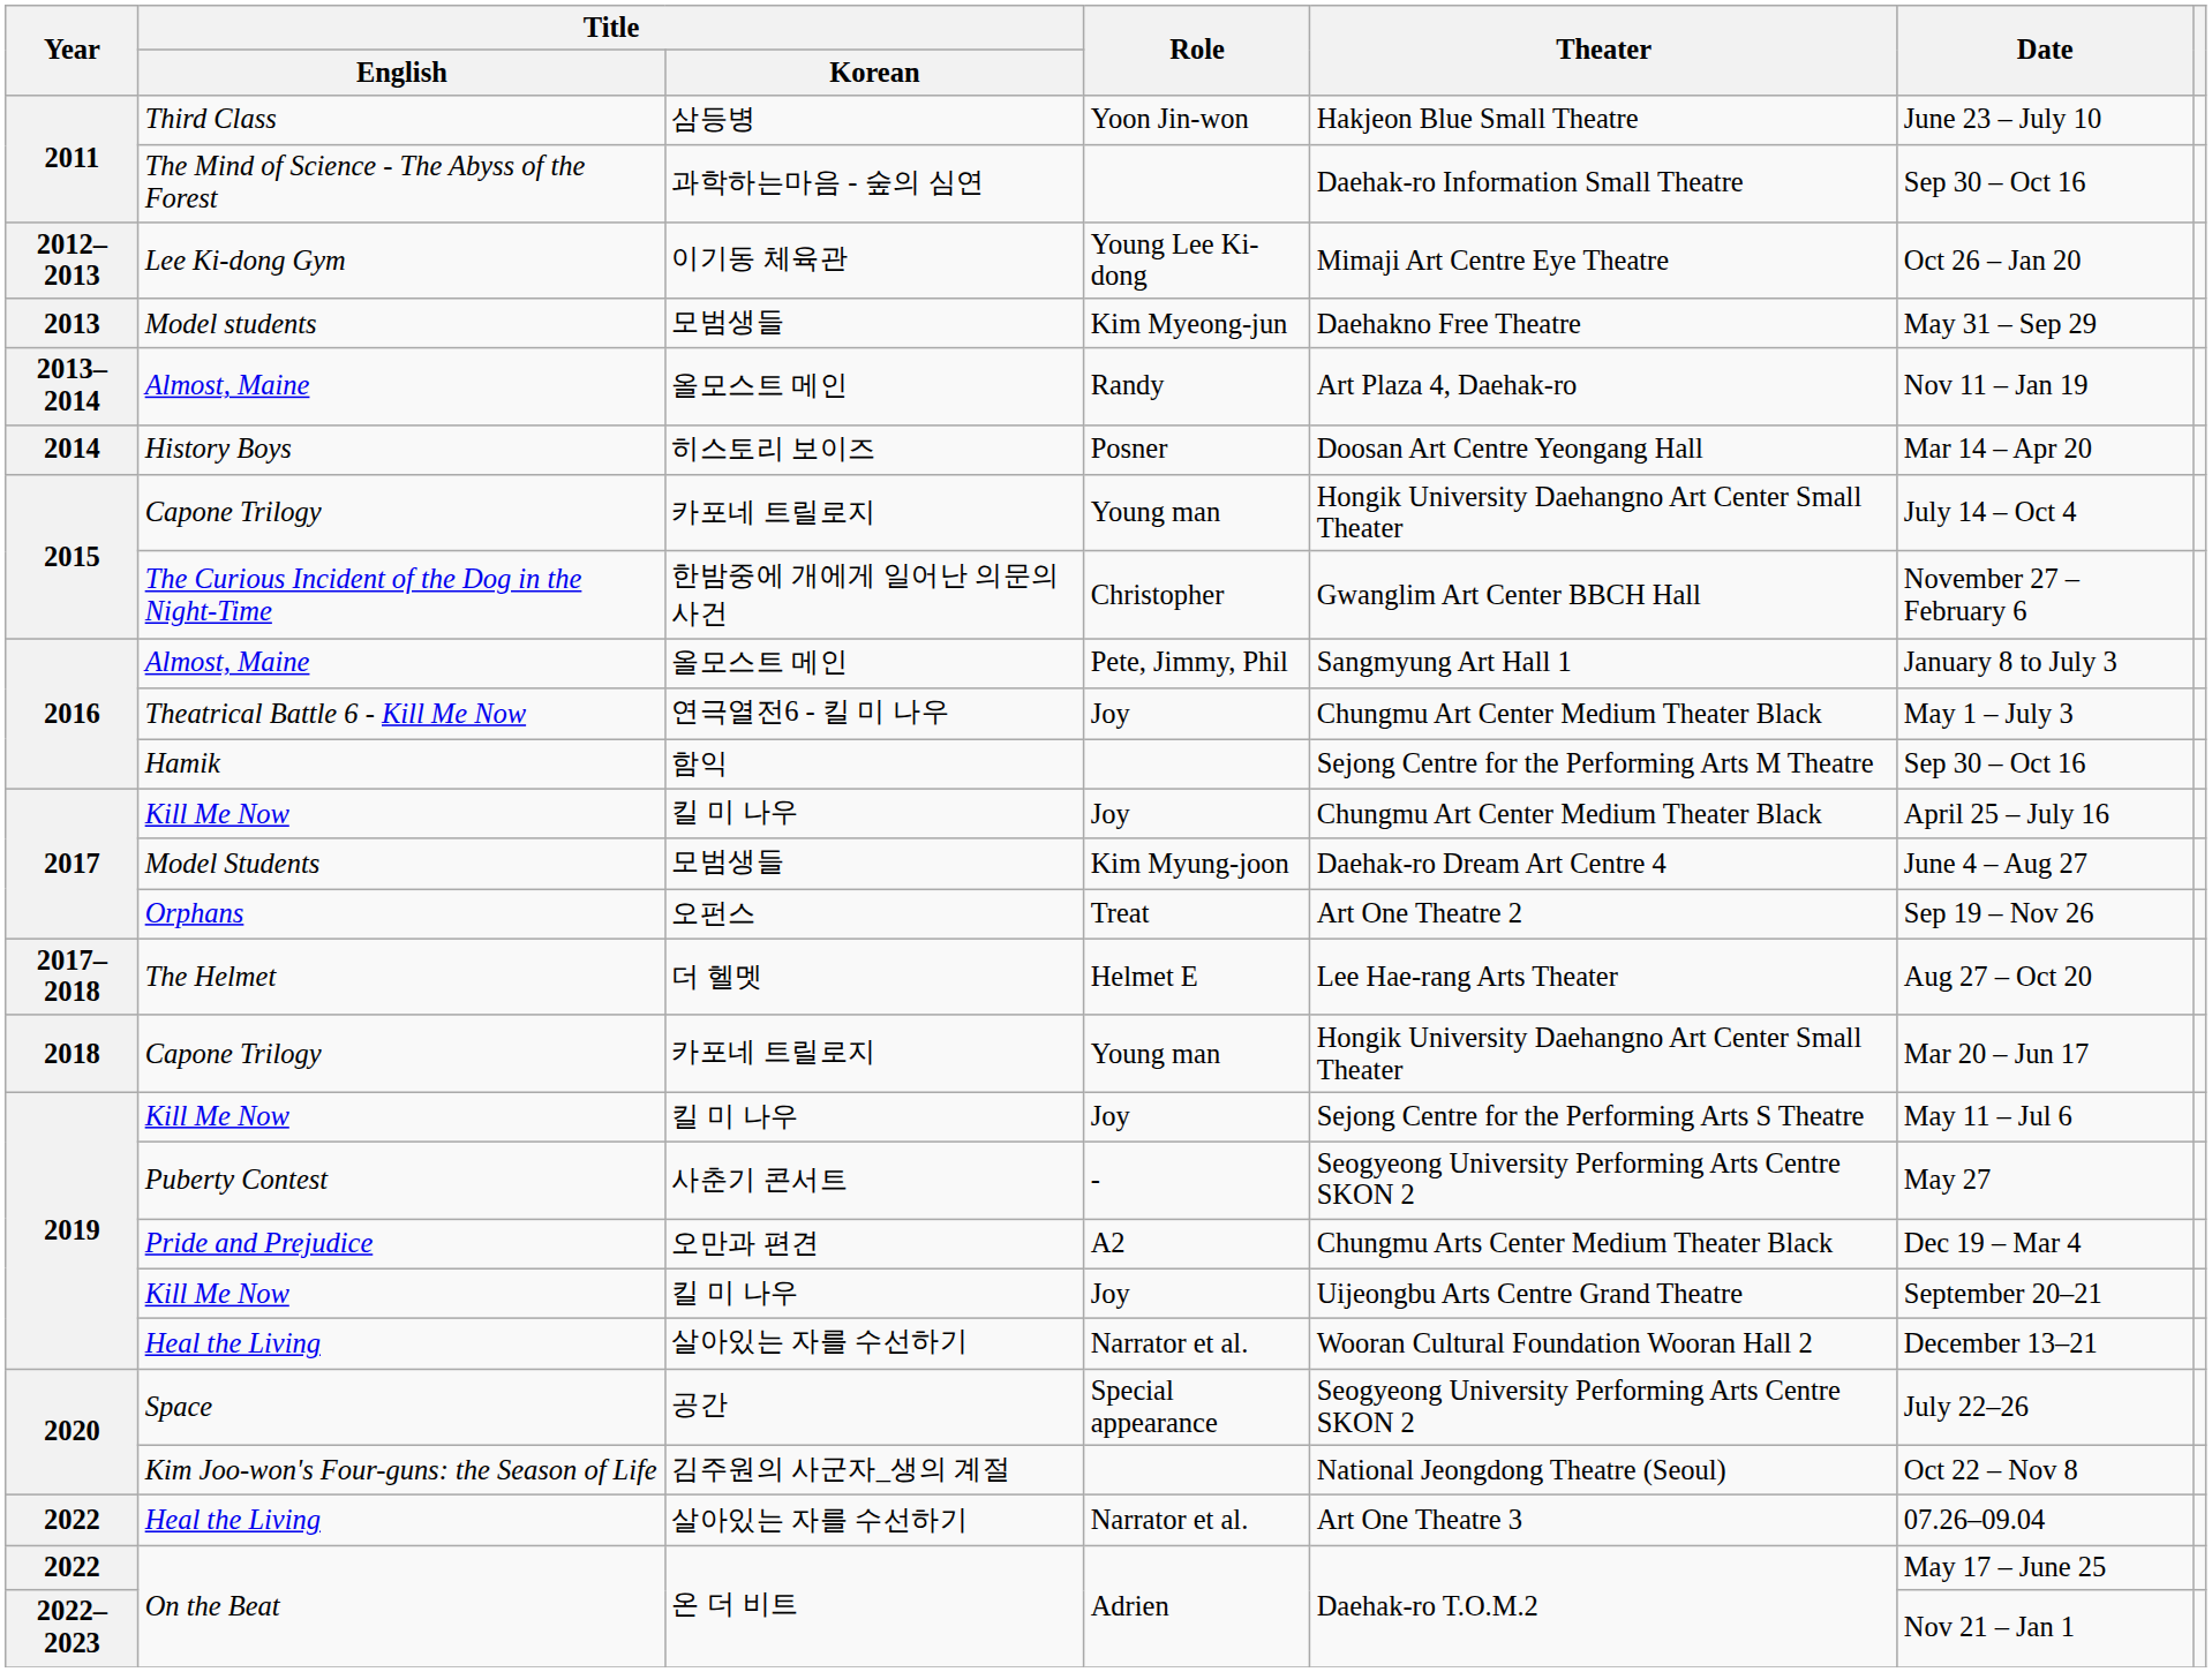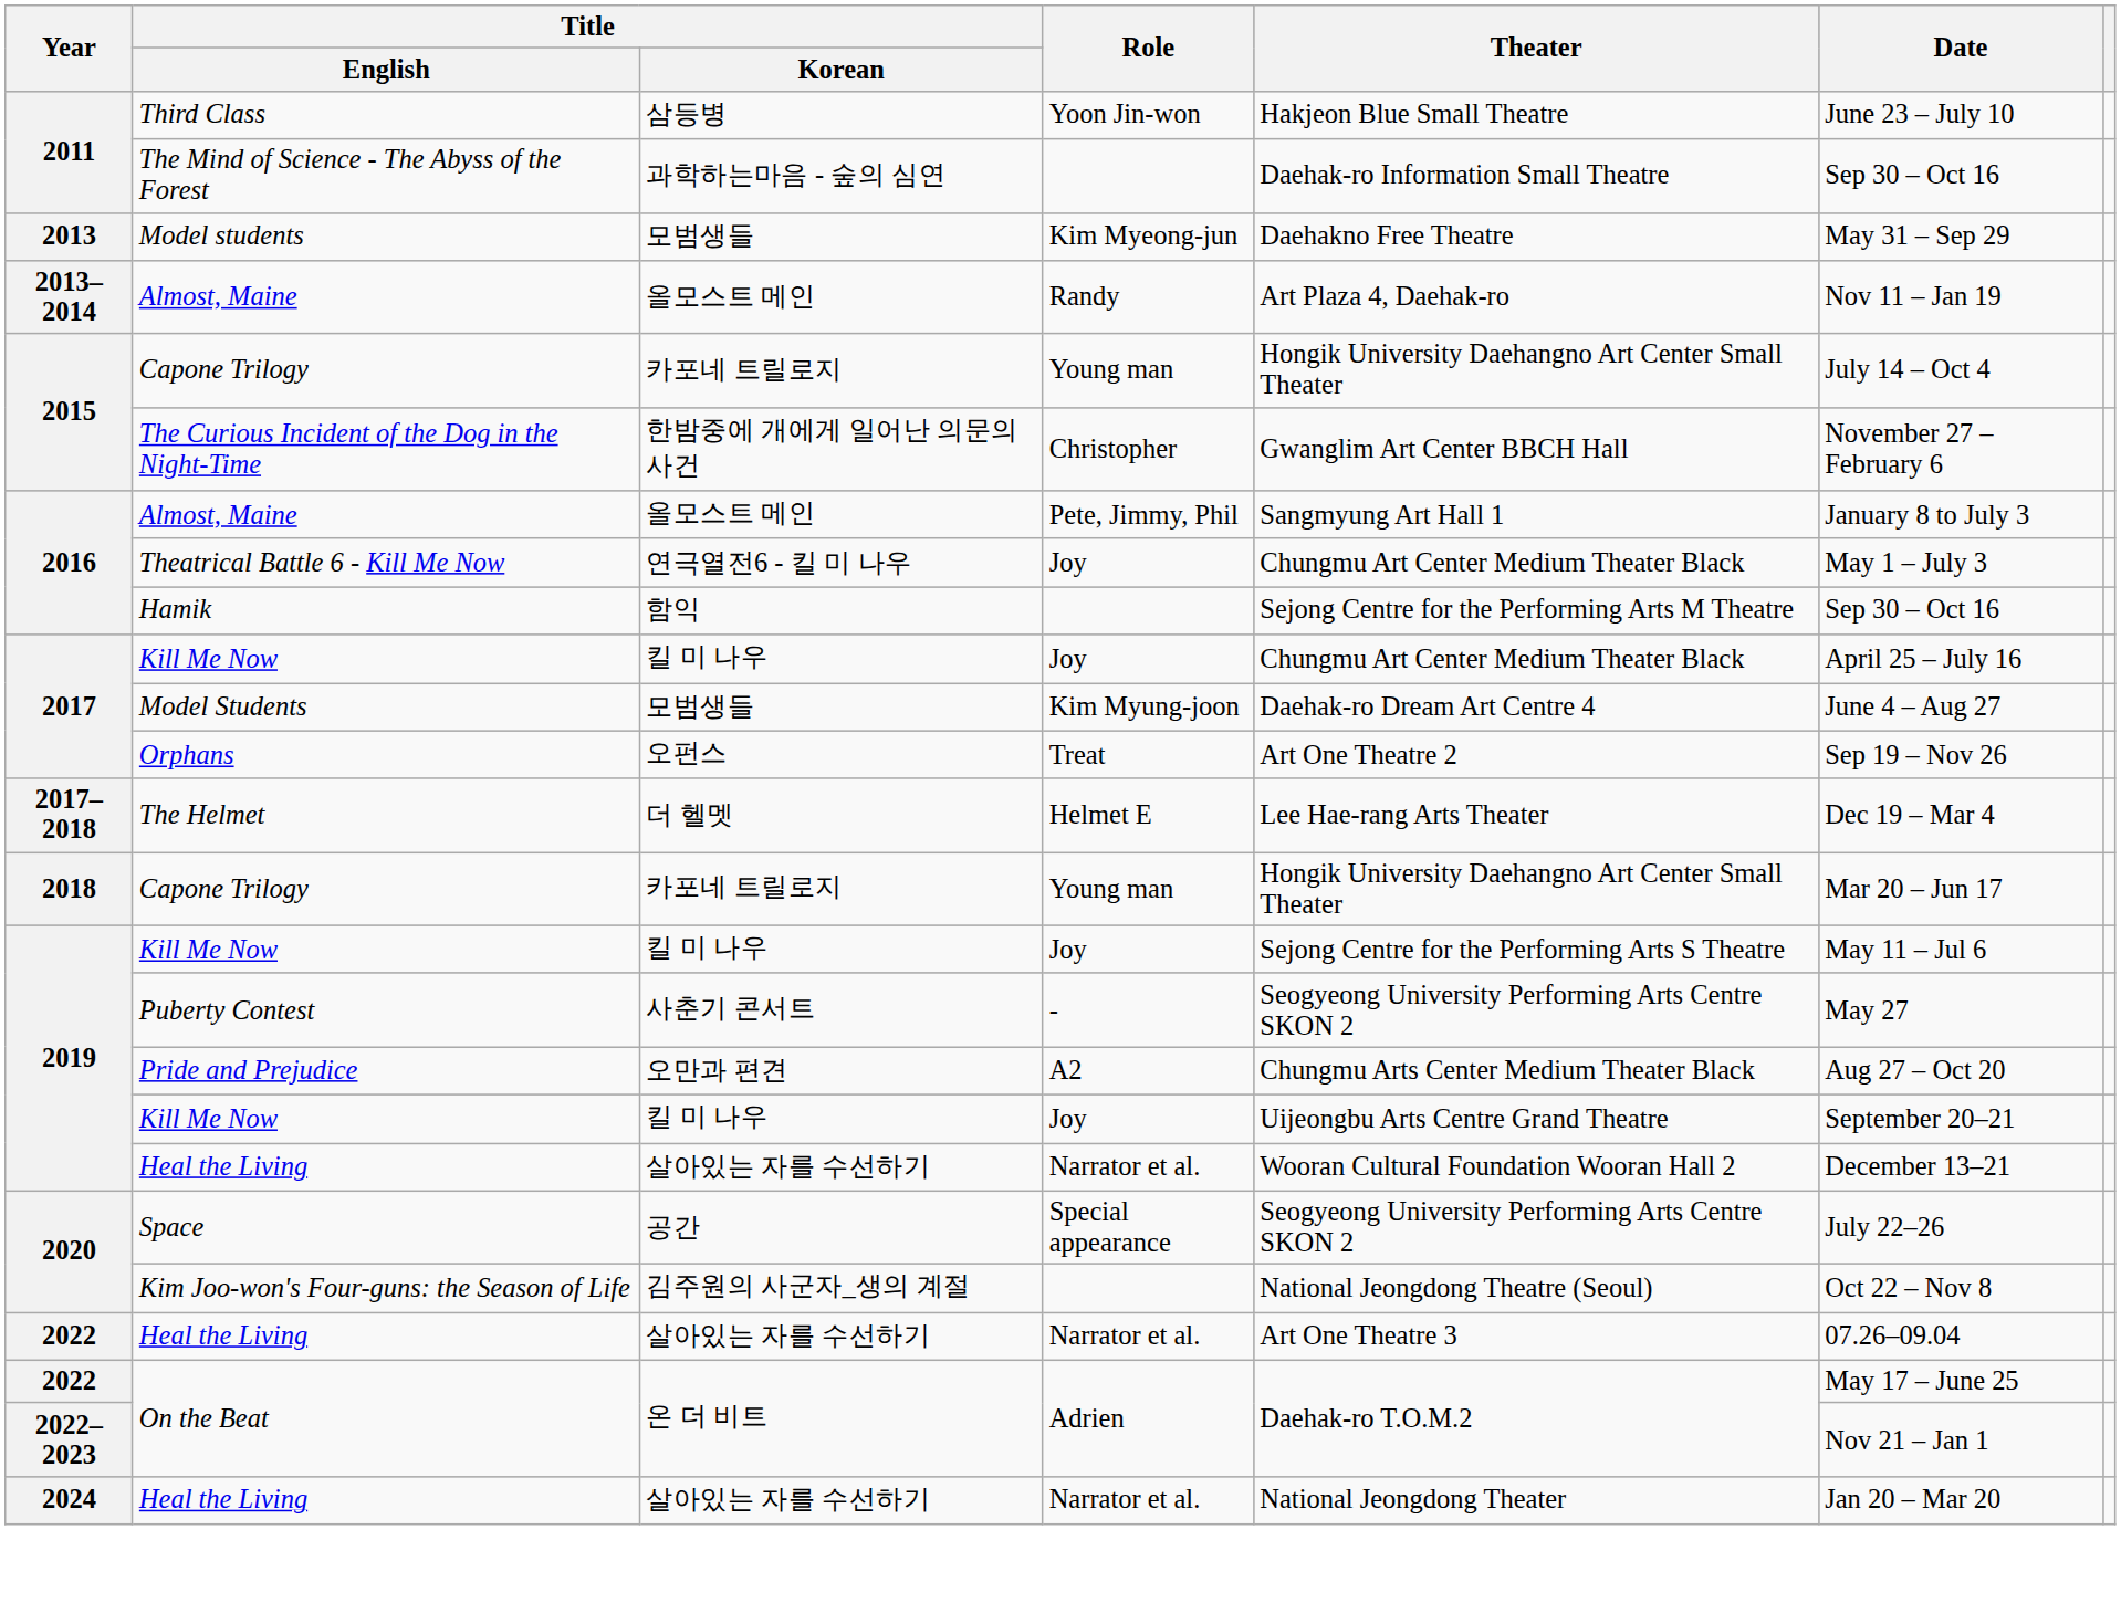- row: 2012–2013 | Lee Ki-dong Gym | 이기동 체육관 | Young Lee Ki-dong | Mimaji Art Centre Eye Theatre | Oct 26 – Jan 20
- row: 2014 | History Boys | 히스토리 보이즈 | Posner | Doosan Art Centre Yeongang Hall | Mar 14 – Apr 20
The Helmet | Date: Aug 27 – Oct 20 -> Dec 19 – Mar 4
Pride and Prejudice | Date: Dec 19 – Mar 4 -> Aug 27 – Oct 20
+ row: 2024 | Heal the Living | 살아있는 자를 수선하기 | Narrator et al. | National Jeongdong Theater | Jan 20 – Mar 20
